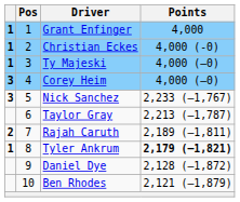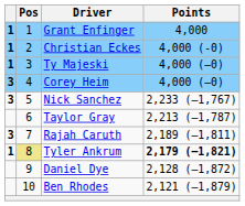Rajah Caruth | column 1: 2 -> 3
Tyler Ankrum | Pos: no background -> khaki background
